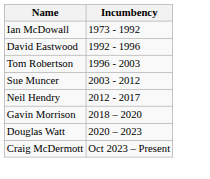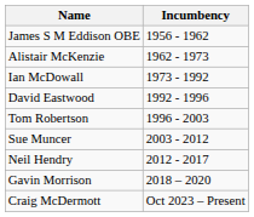+ row: James S M Eddison OBE | 1956 - 1962
+ row: Alistair McKenzie | 1962 - 1973
- row: Douglas Watt | 2020 – 2023
